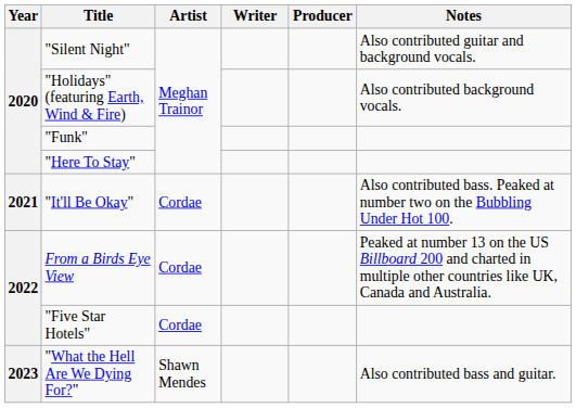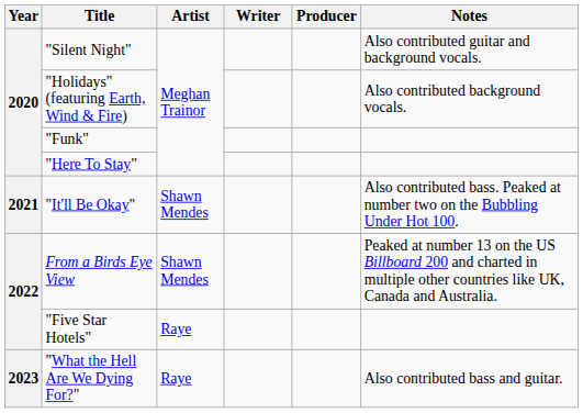"It'll Be Okay" | Artist: Cordae -> Shawn Mendes
From a Birds Eye View | Artist: Cordae -> Shawn Mendes
"Five Star Hotels" | Artist: Cordae -> Raye
"What the Hell Are We Dying For?" | Artist: Shawn Mendes -> Raye
